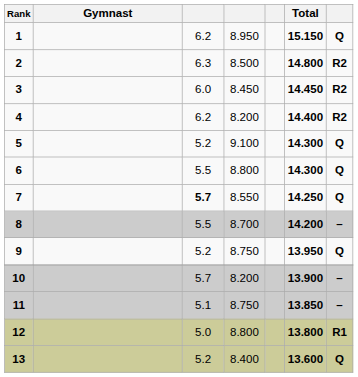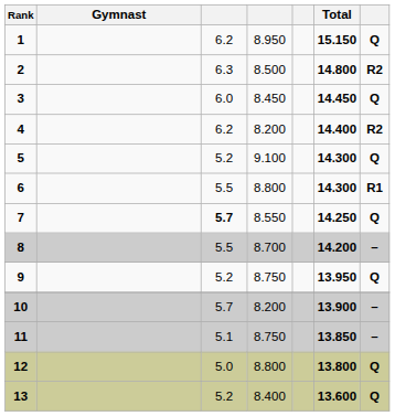3 | column 7: R2 -> Q
6 | column 7: Q -> R1
12 | column 7: R1 -> Q
